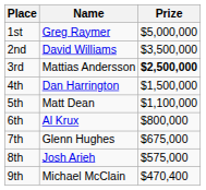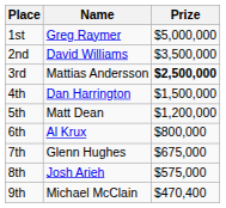5th | Prize: $1,100,000 -> $1,200,000
